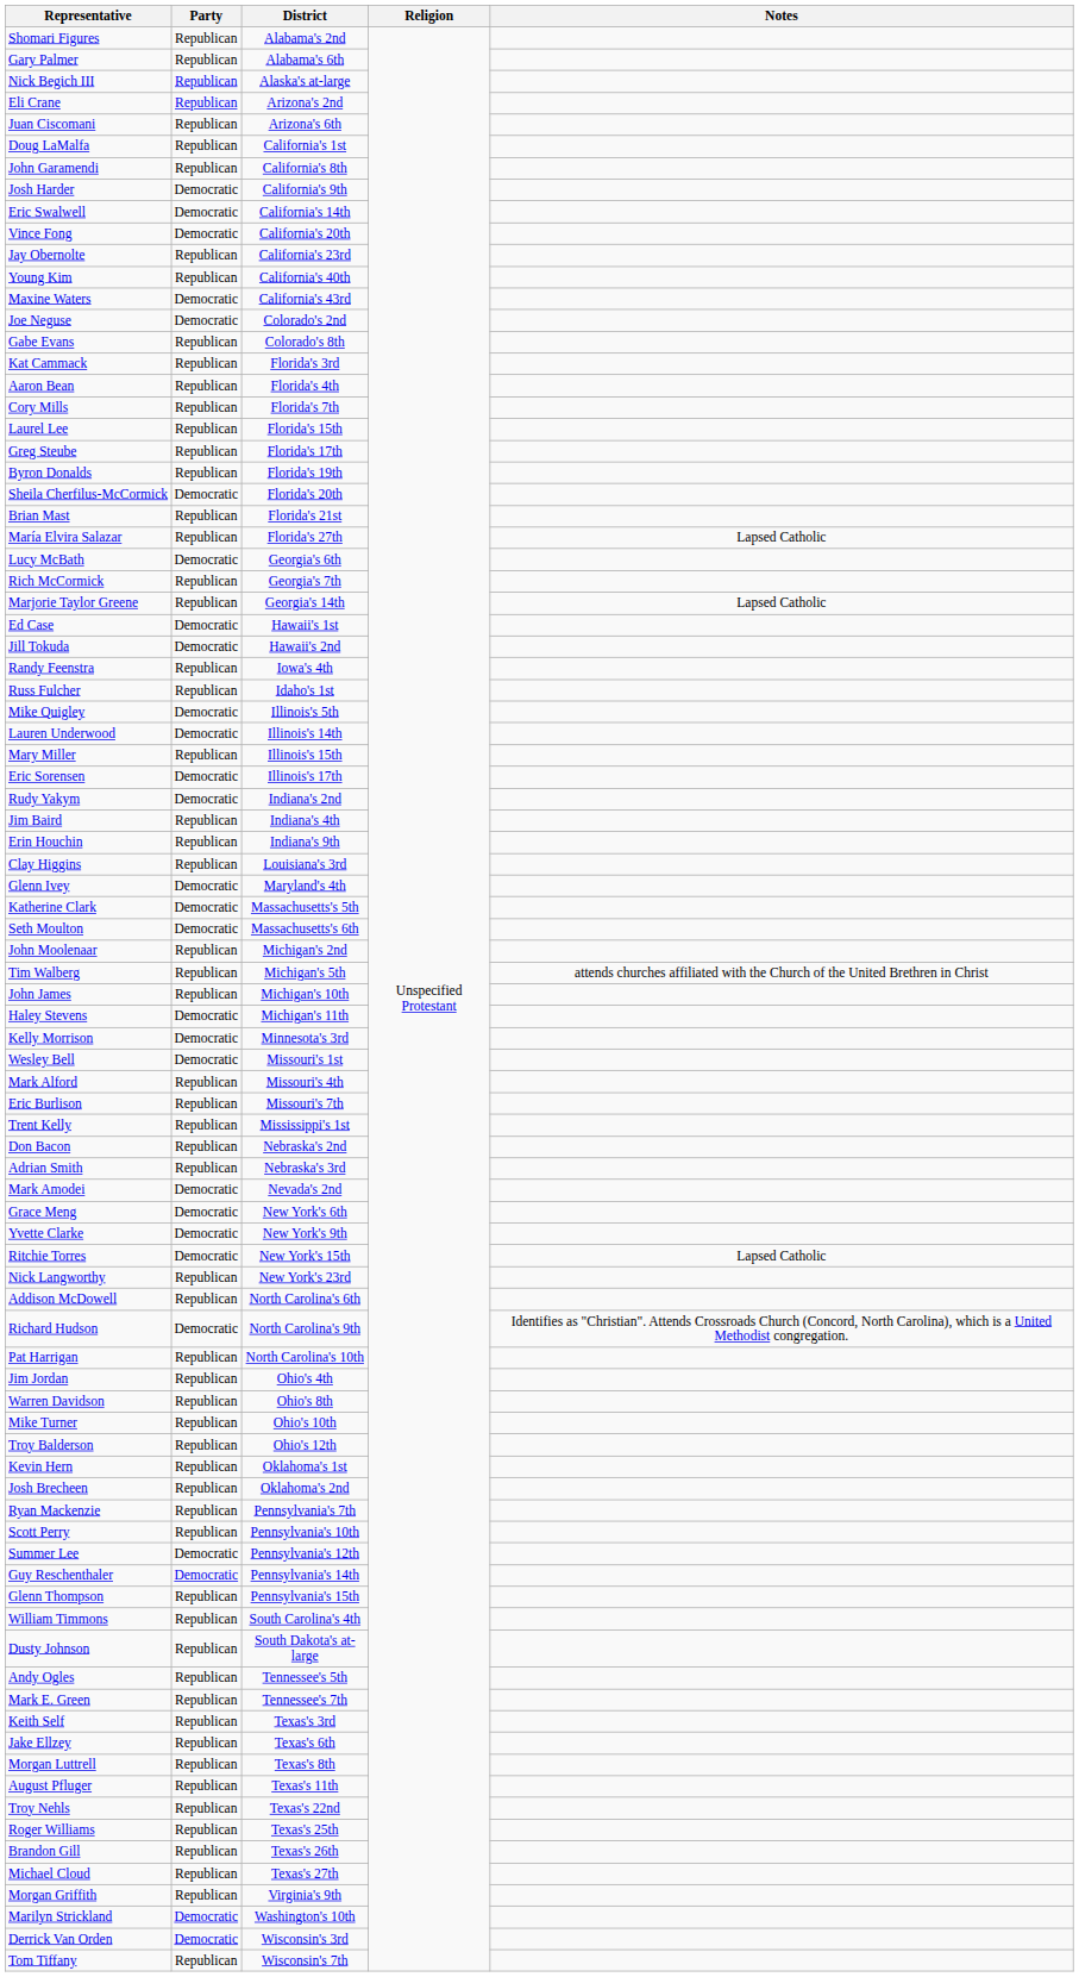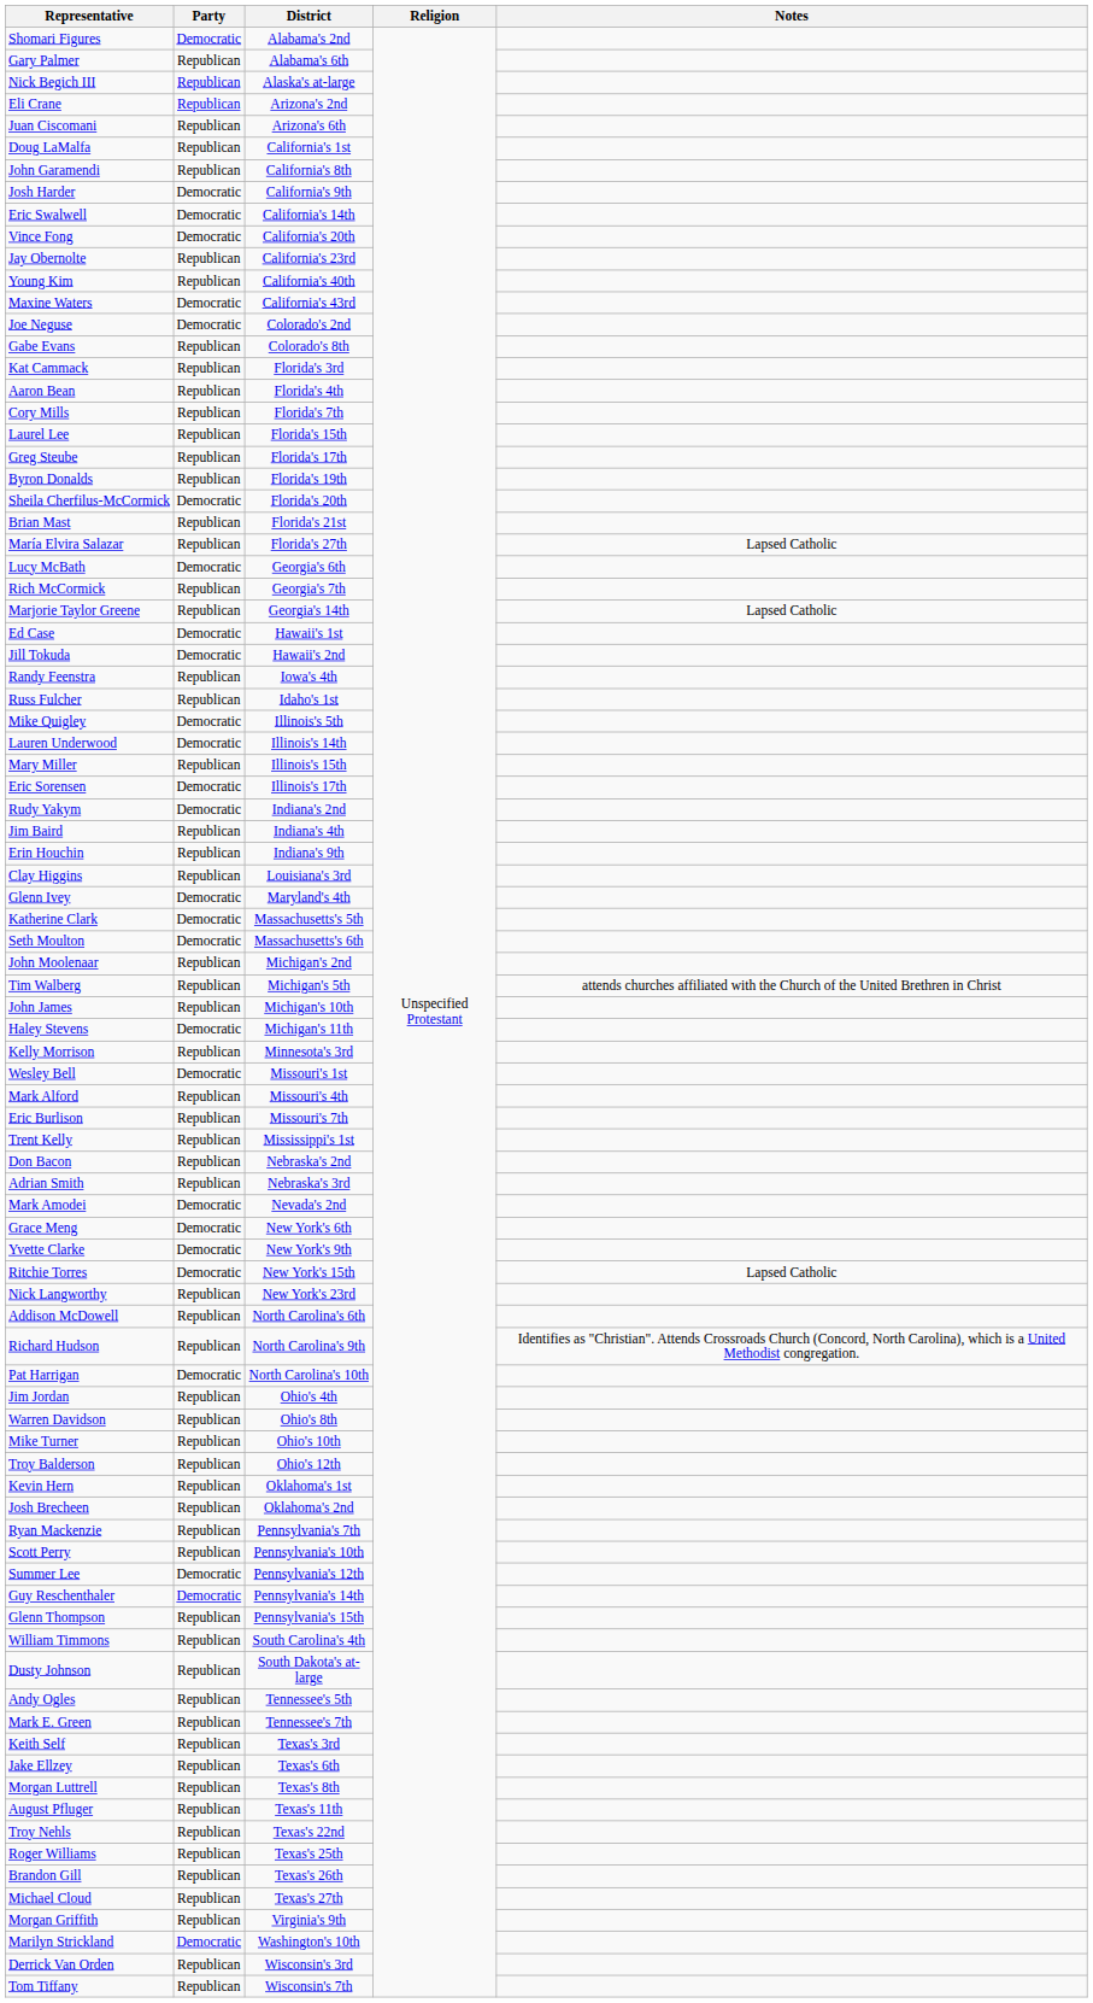Shomari Figures | Party: Republican -> Democratic
Kelly Morrison | Party: Democratic -> Republican
Richard Hudson | Party: Democratic -> Republican
Pat Harrigan | Party: Republican -> Democratic
Derrick Van Orden | Party: Democratic -> Republican
